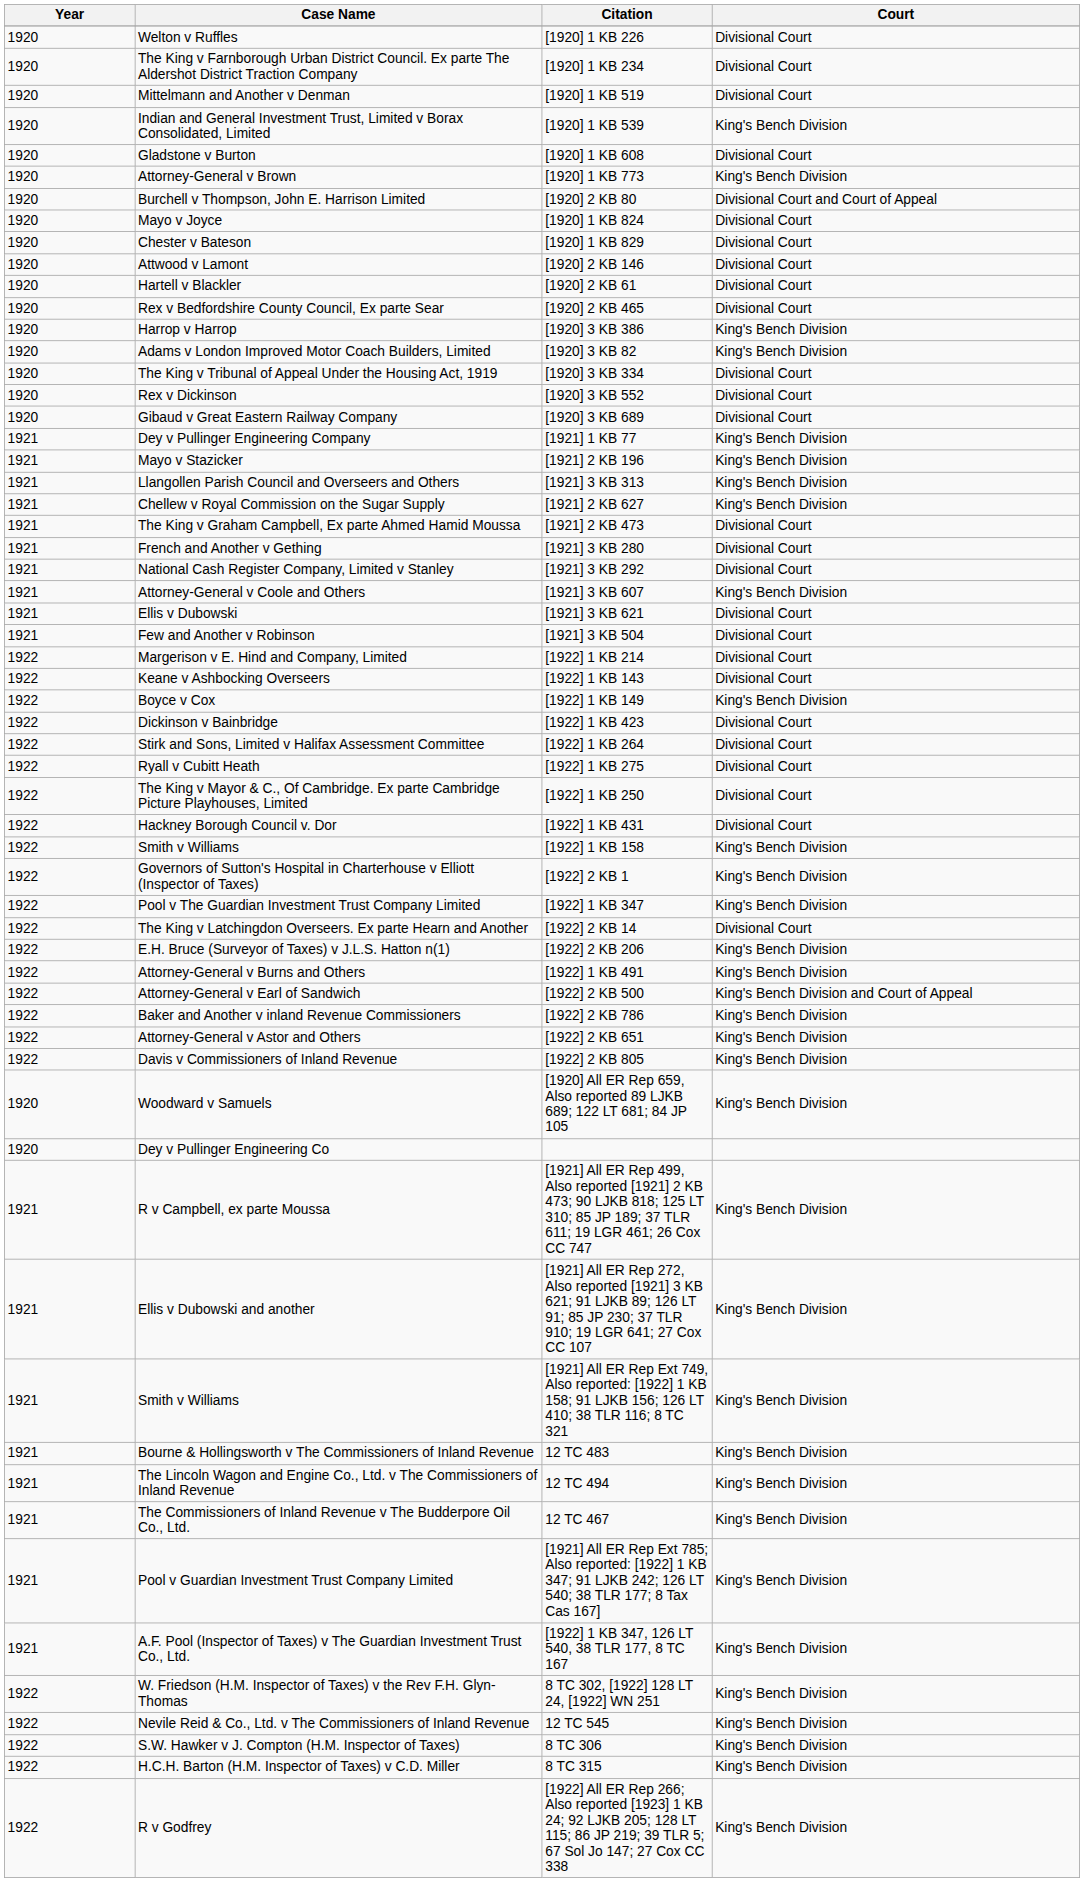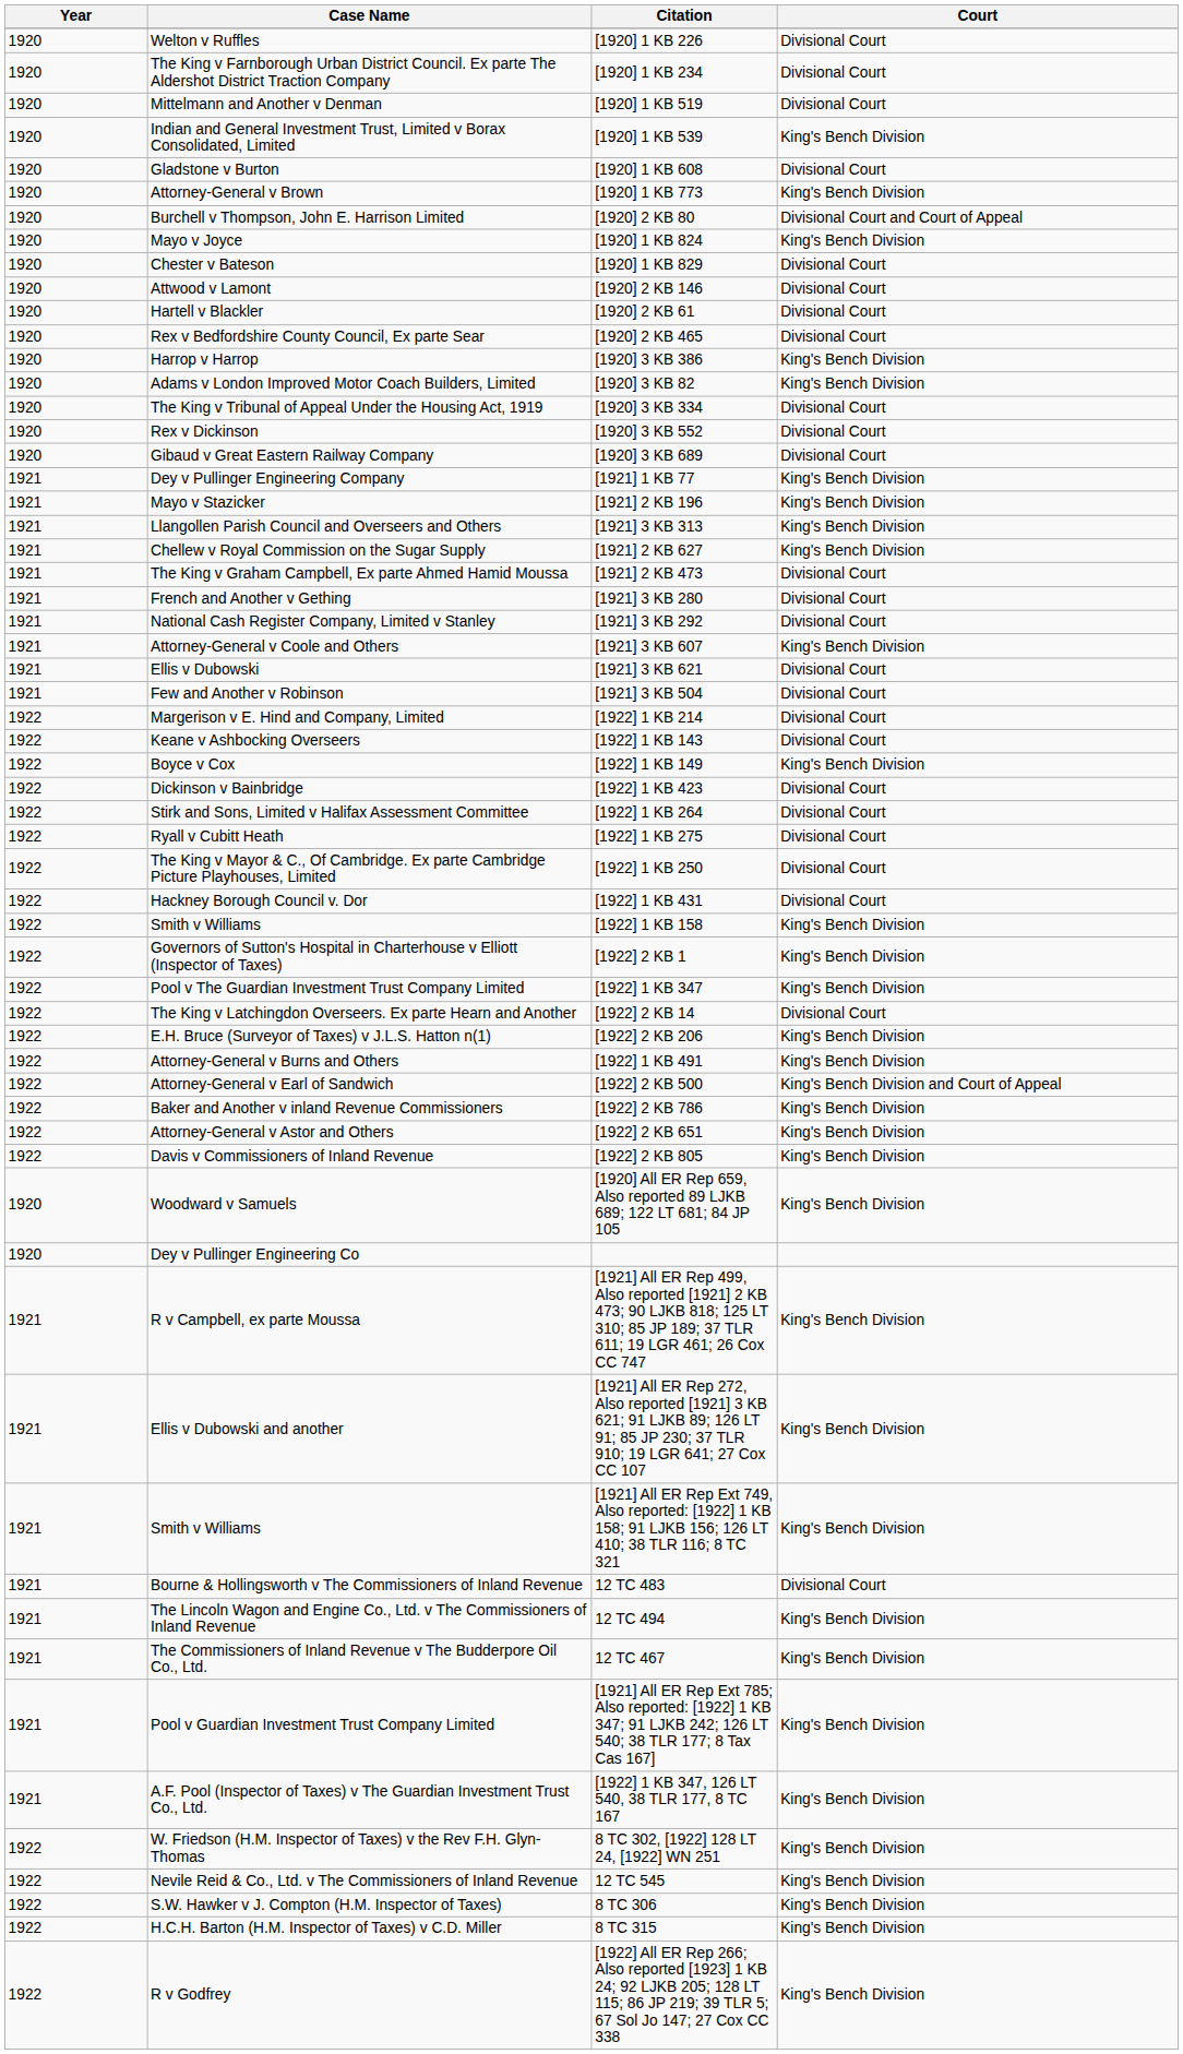[1920] 1 KB 824 | Court: Divisional Court -> King's Bench Division
12 TC 483 | Court: King's Bench Division -> Divisional Court
